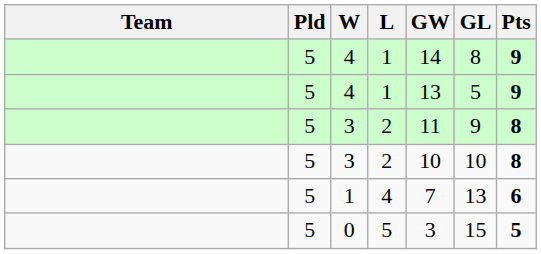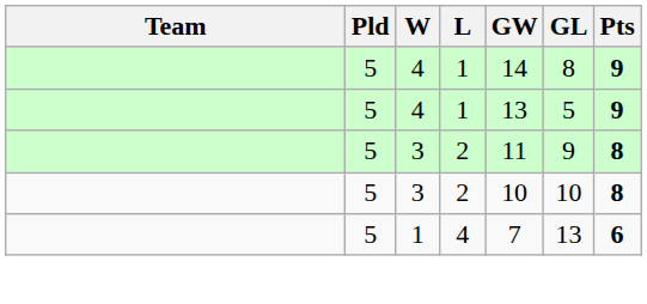- row: 5 | 0 | 5 | 3 | 15 | 5
